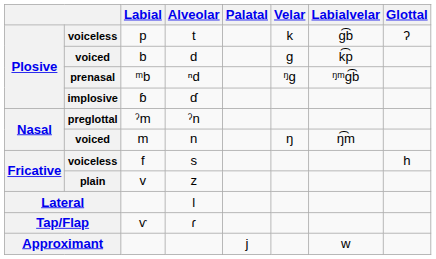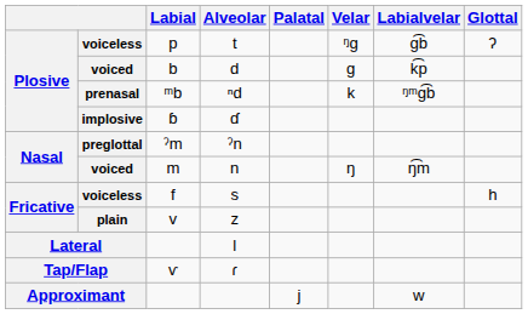t | Velar: k -> ᵑɡ
ⁿd | Velar: ᵑɡ -> k
